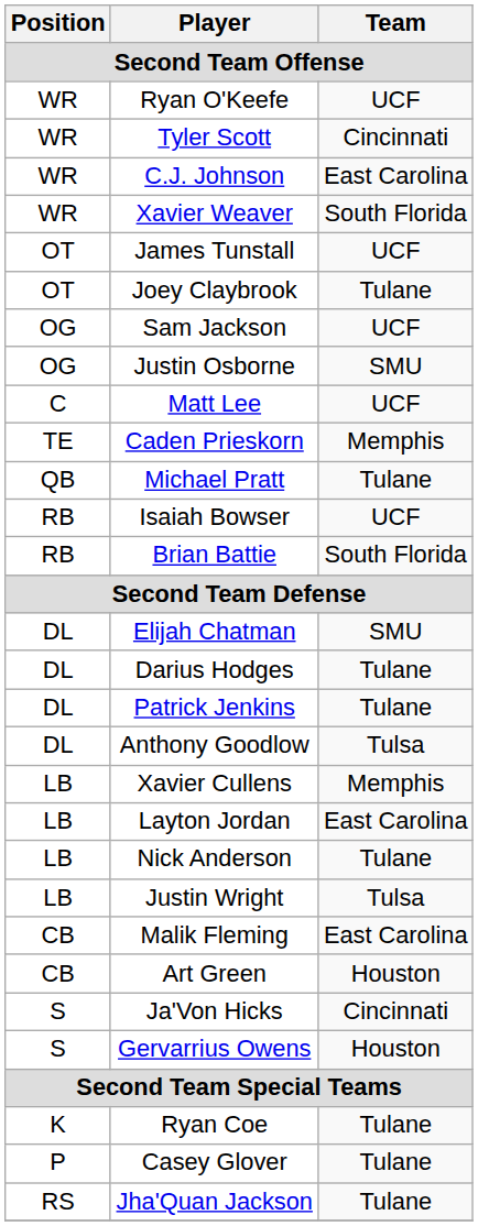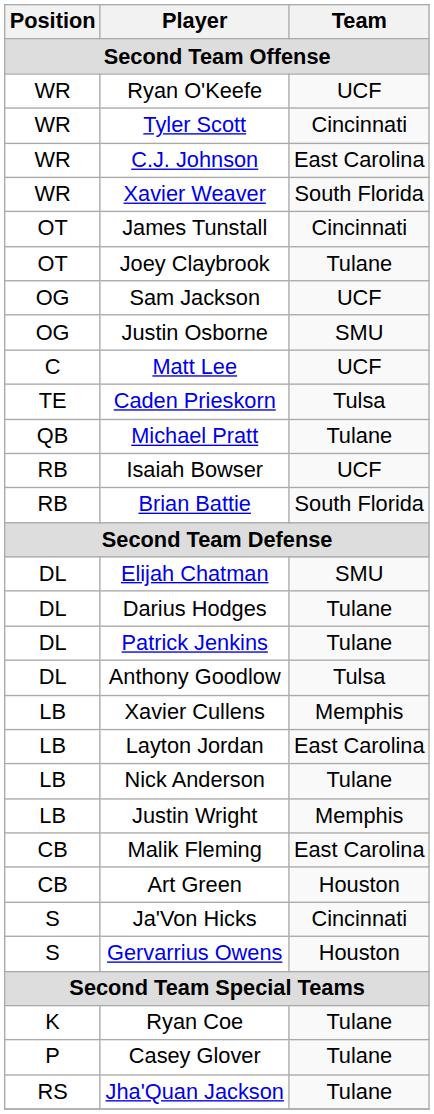James Tunstall | Team: UCF -> Cincinnati
Caden Prieskorn | Team: Memphis -> Tulsa
Justin Wright | Team: Tulsa -> Memphis
